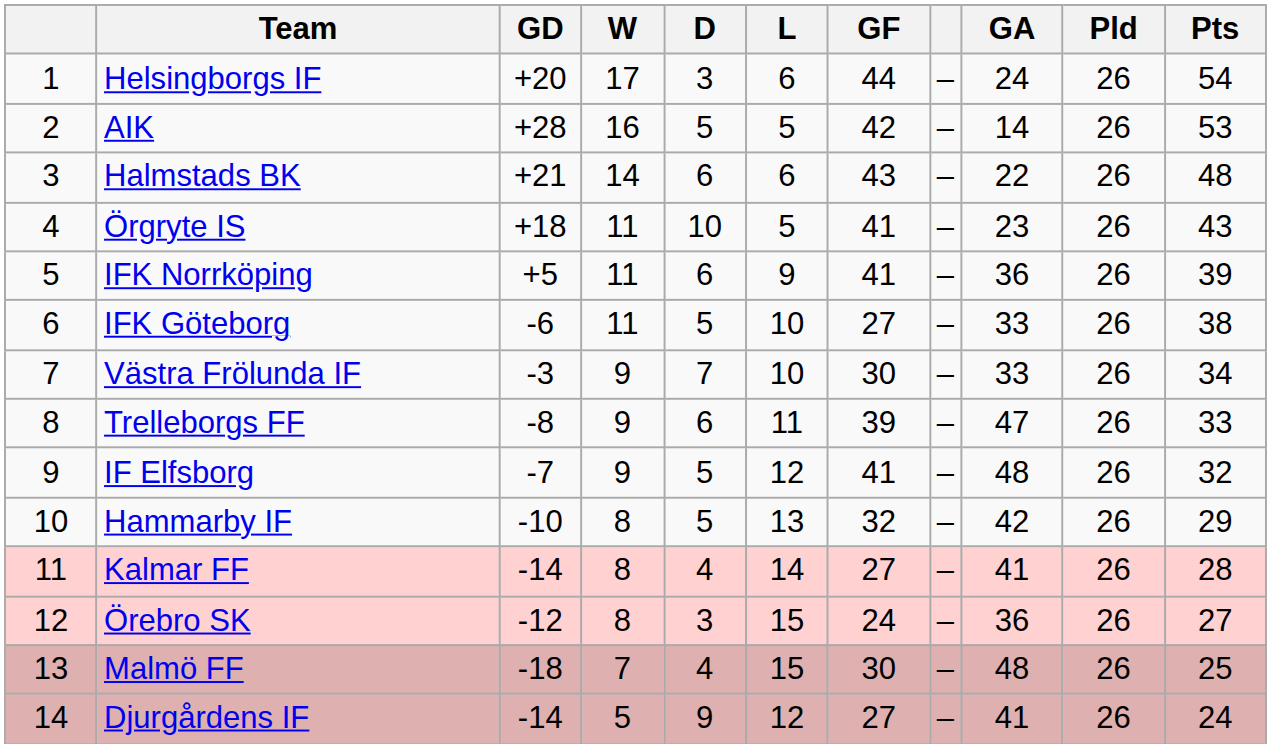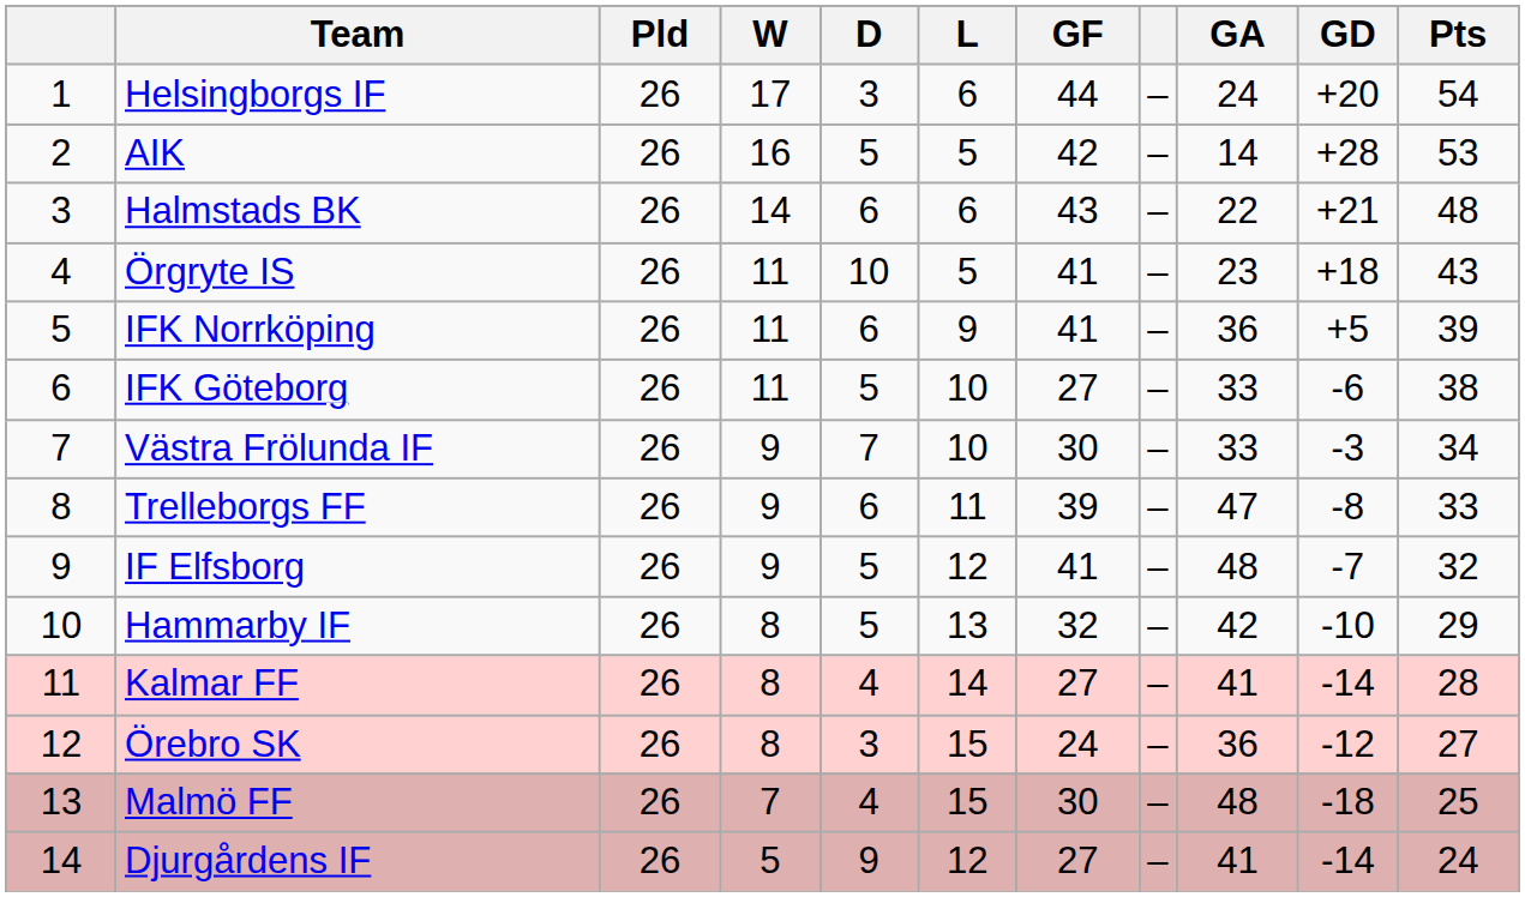columns swapped: Pld <-> GD
